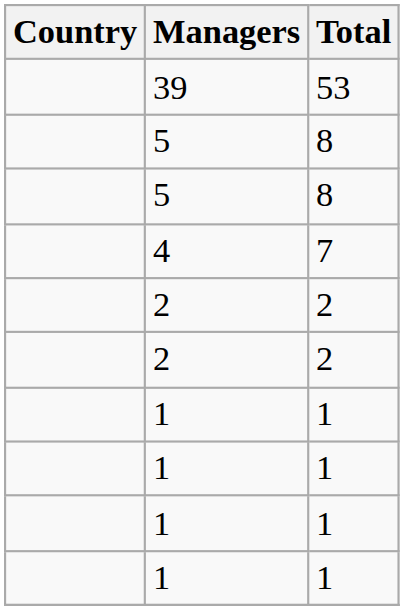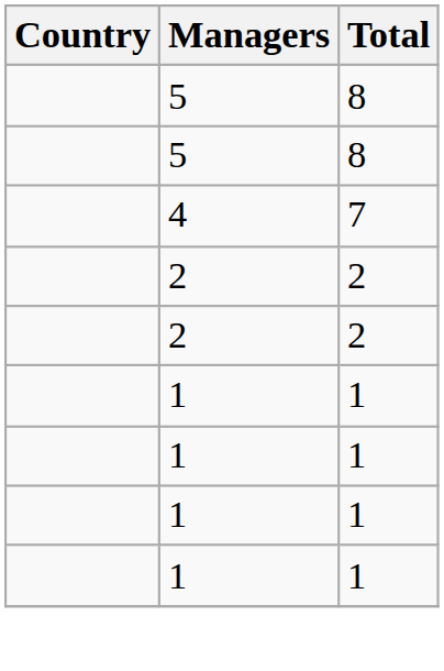- row: 39 | 53
